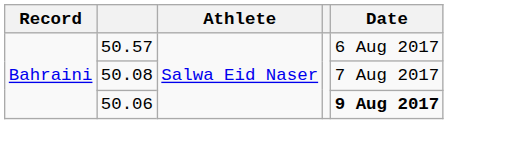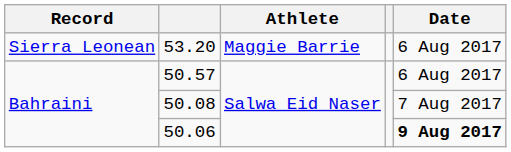+ row: Sierra Leonean | 53.20 | Maggie Barrie | 6 Aug 2017
